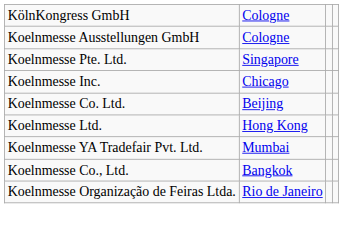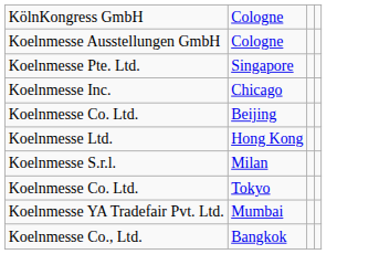+ row: Koelnmesse S.r.l. | Milan
+ row: Koelnmesse Co. Ltd. | Tokyo
- row: Koelnmesse Organização de Feiras Ltda. | Rio de Janeiro
